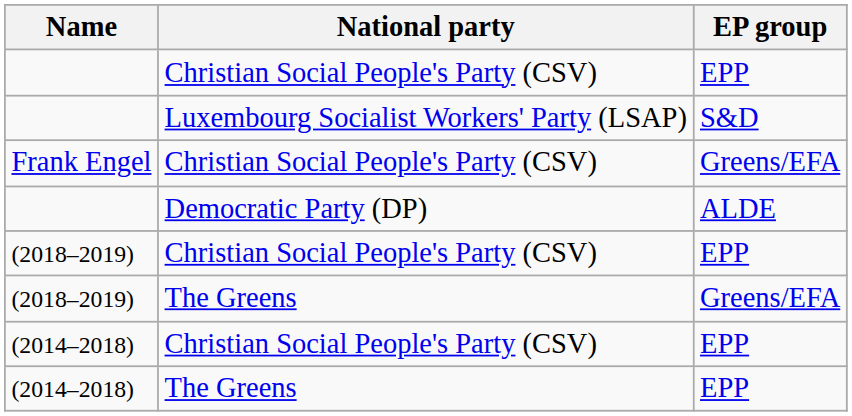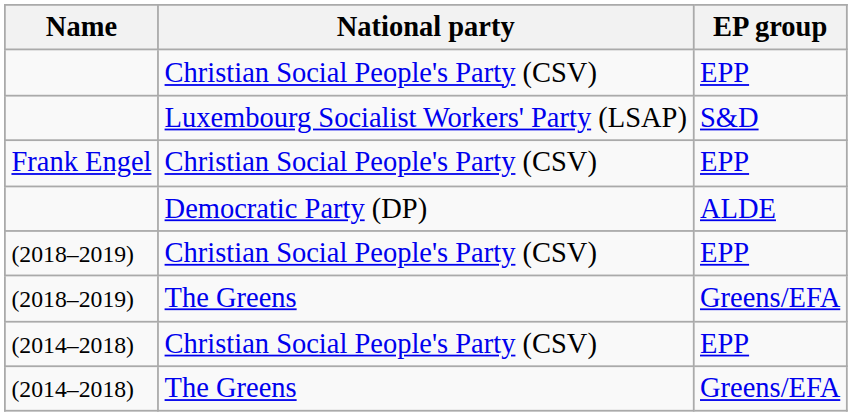Frank Engel | EP group: Greens/EFA -> EPP
(2014–2018) / The Greens | EP group: EPP -> Greens/EFA
